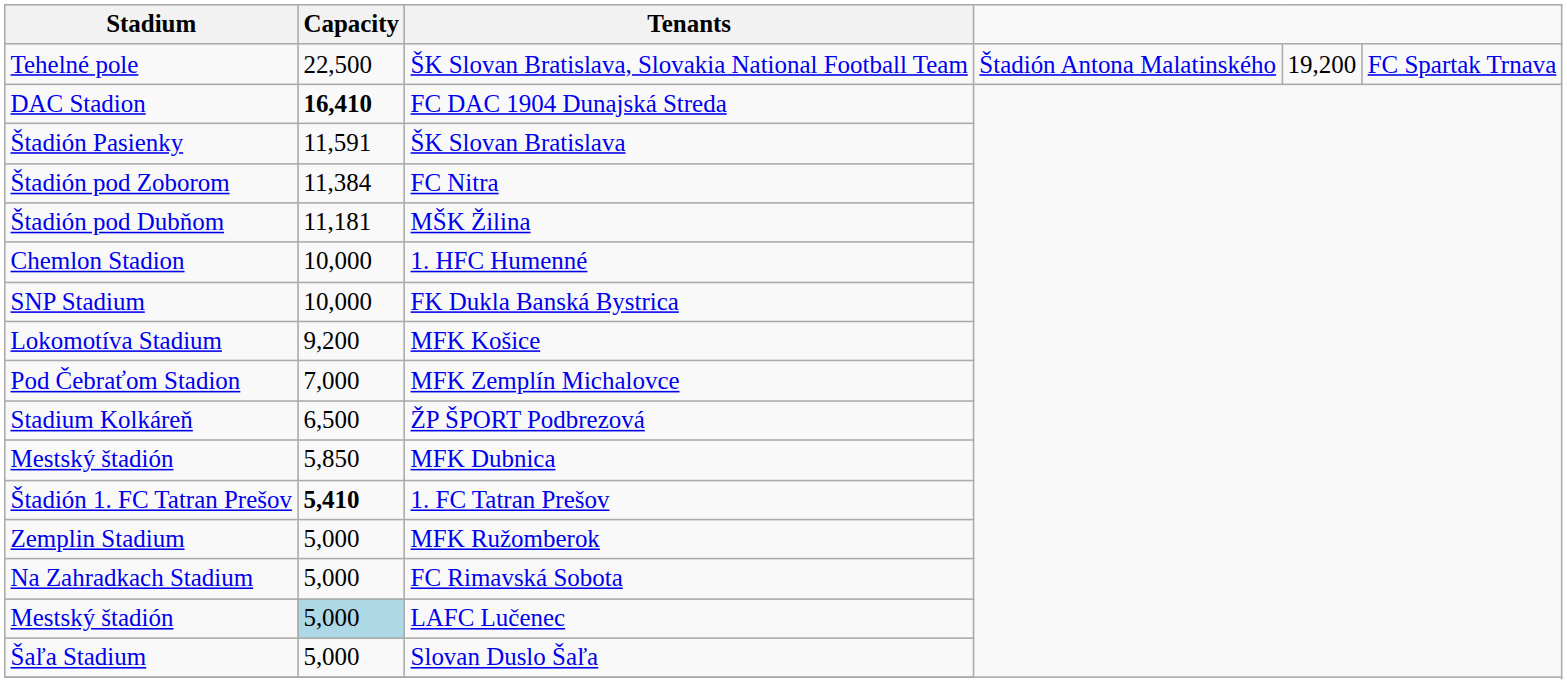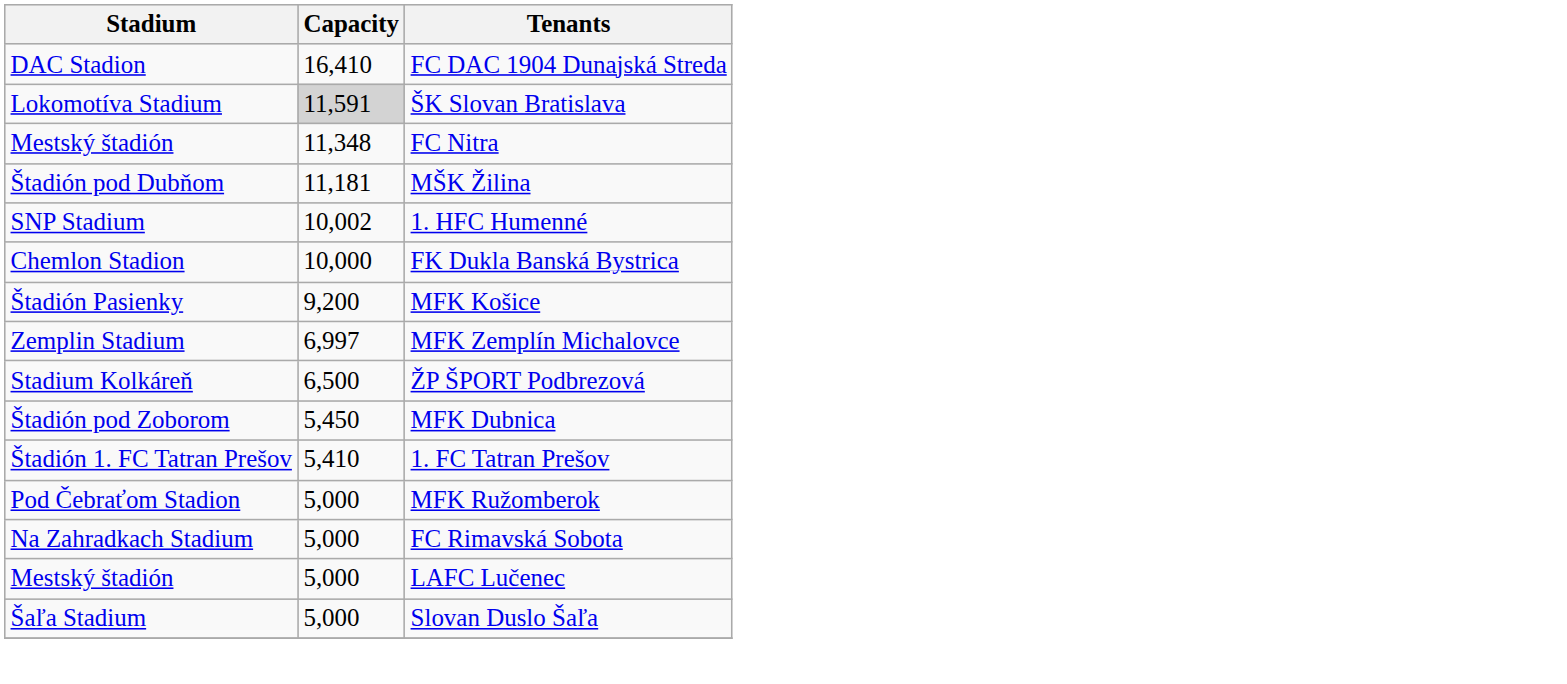- row: Tehelné pole | 22,500 | ŠK Slovan Bratislava, Slovakia National Football Team | Štadión Antona Malatinského | 19,200 | FC Spartak Trnava
FC DAC 1904 Dunajská Streda | Capacity: bold -> normal
ŠK Slovan Bratislava | Stadium: Štadión Pasienky -> Lokomotíva Stadium
ŠK Slovan Bratislava | Capacity: no background -> lightgrey background
FC Nitra | Stadium: Štadión pod Zoborom -> Mestský štadión
FC Nitra | Capacity: 11,384 -> 11,348
1. HFC Humenné | Stadium: Chemlon Stadion -> SNP Stadium
1. HFC Humenné | Capacity: 10,000 -> 10,002
FK Dukla Banská Bystrica | Stadium: SNP Stadium -> Chemlon Stadion
MFK Košice | Stadium: Lokomotíva Stadium -> Štadión Pasienky
MFK Zemplín Michalovce | Stadium: Pod Čebraťom Stadion -> Zemplin Stadium
MFK Zemplín Michalovce | Capacity: 7,000 -> 6,997
MFK Dubnica | Stadium: Mestský štadión -> Štadión pod Zoborom
MFK Dubnica | Capacity: 5,850 -> 5,450
1. FC Tatran Prešov | Capacity: bold -> normal
MFK Ružomberok | Stadium: Zemplin Stadium -> Pod Čebraťom Stadion
LAFC Lučenec | Capacity: lightblue background -> no background
